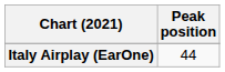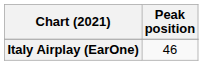Italy Airplay (EarOne) | Peak position: 44 -> 46
